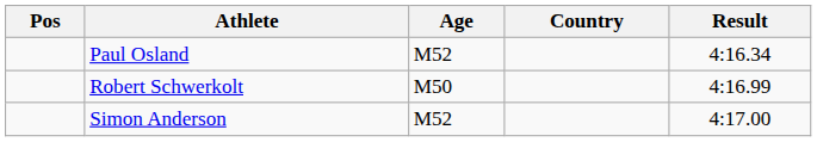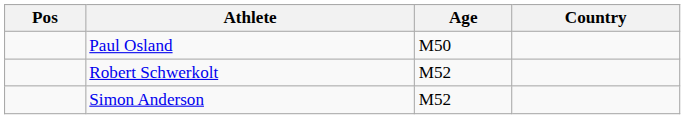- column: Result | 4:16.34 | 4:16.99 | 4:17.00
Paul Osland | Age: M52 -> M50
Robert Schwerkolt | Age: M50 -> M52
